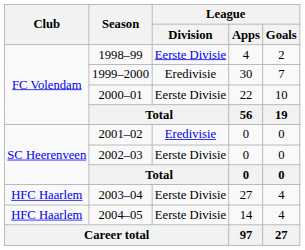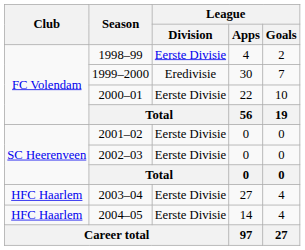2001–02 | League / Division: Eredivisie -> Eerste Divisie
